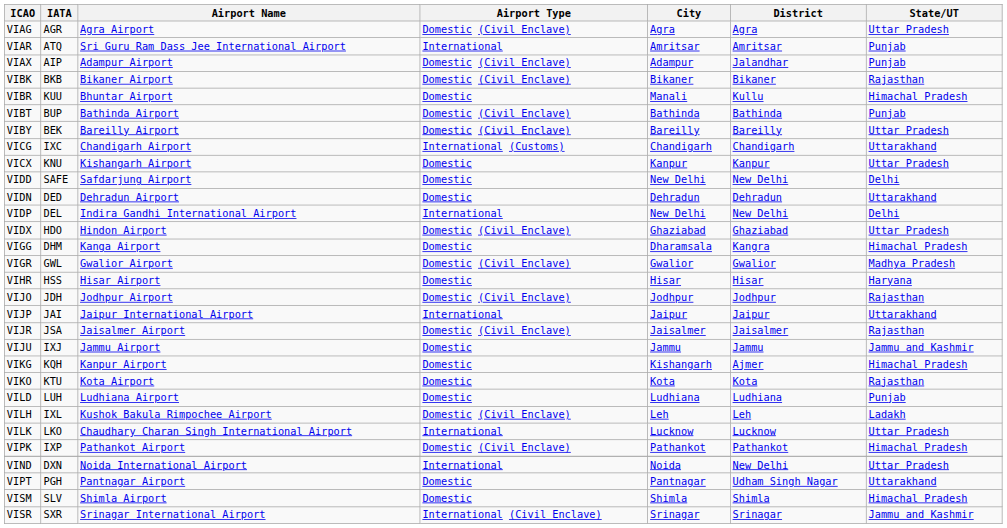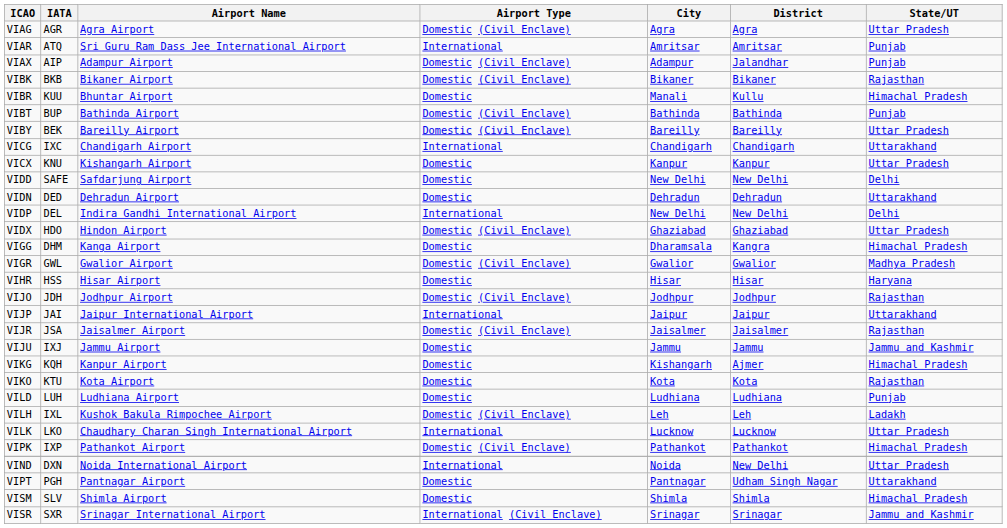VICG | Airport Type: International (Customs) -> International
